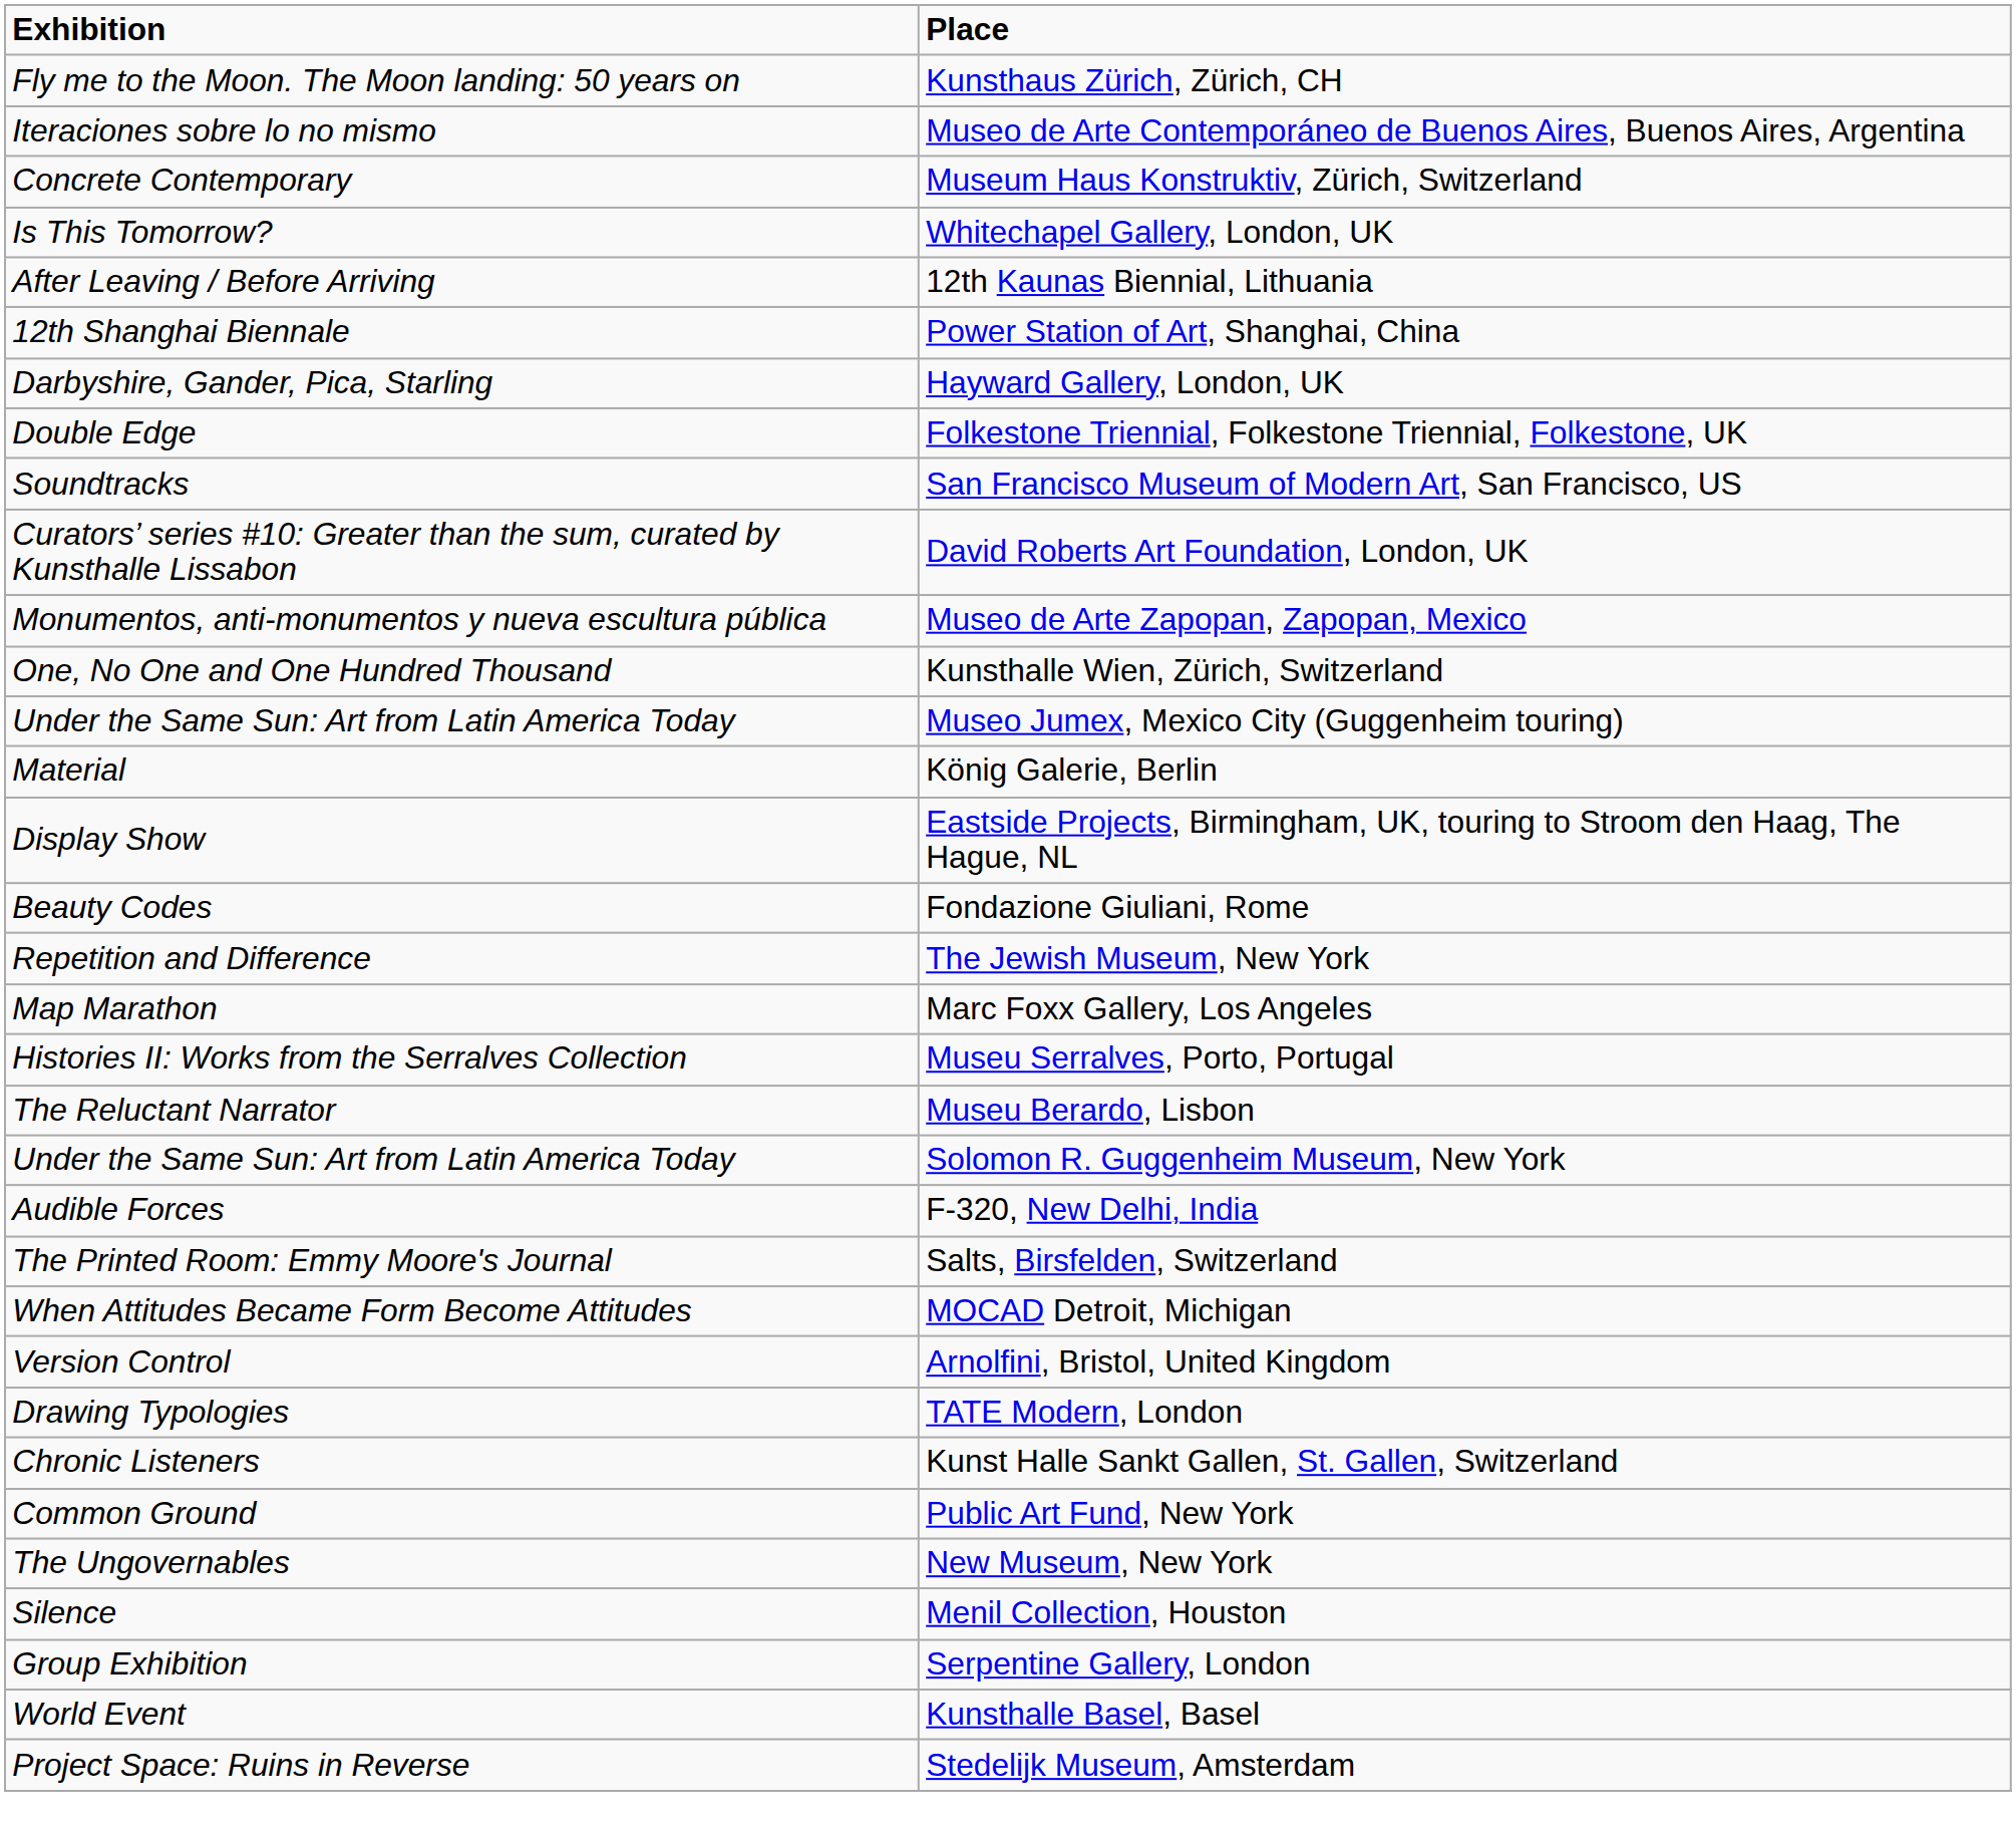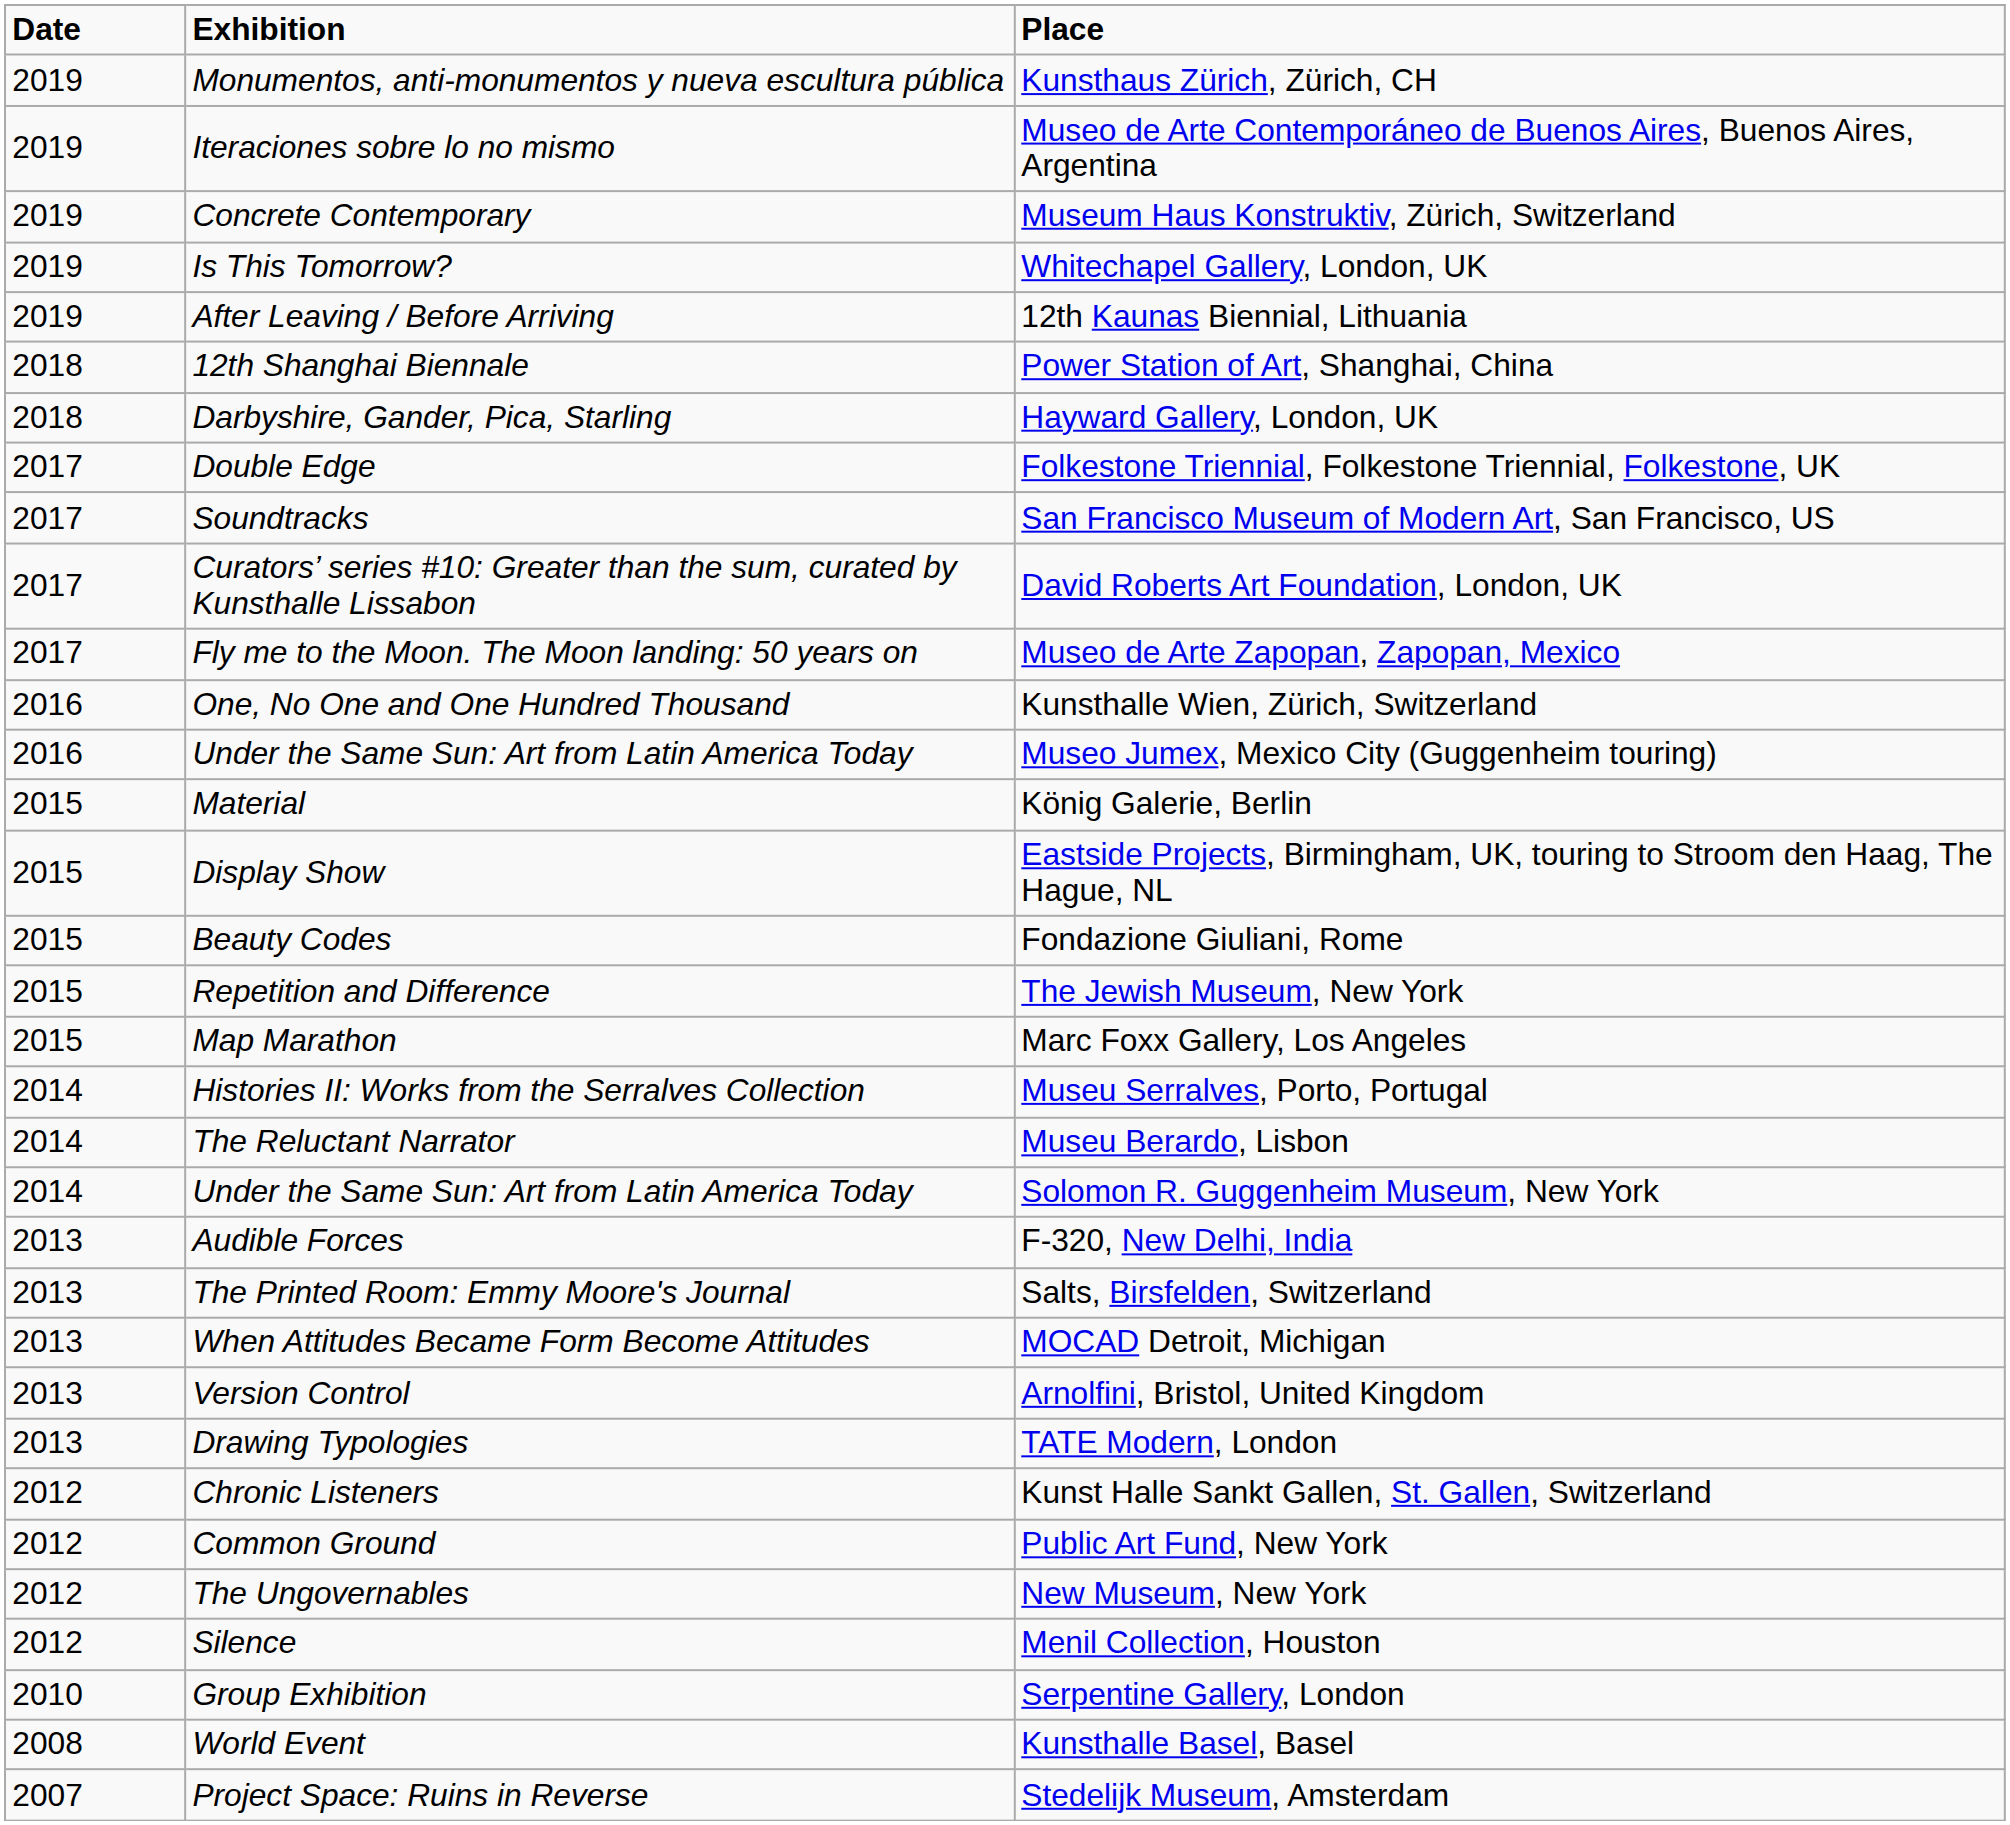+ column: Date | 2019 | 2019 | 2019 | 2019 | 2019 | 2018 | 2018 | 2017 | 2017 | 2017 | 2017 | 2016 | 2016 | 2015 | 2015 | 2015 | 2015 | 2015 | 2014 | 2014 | 2014 | 2013 | 2013 | 2013 | 2013 | 2013 | 2012 | 2012 | 2012 | 2012 | 2010 | 2008 | 2007
Kunsthaus Zürich, Zürich, CH | Exhibition: Fly me to the Moon. The Moon landing: 50 years on -> Monumentos, anti-monumentos y nueva escultura pública
Museo de Arte Zapopan, Zapopan, Mexico | Exhibition: Monumentos, anti-monumentos y nueva escultura pública -> Fly me to the Moon. The Moon landing: 50 years on
